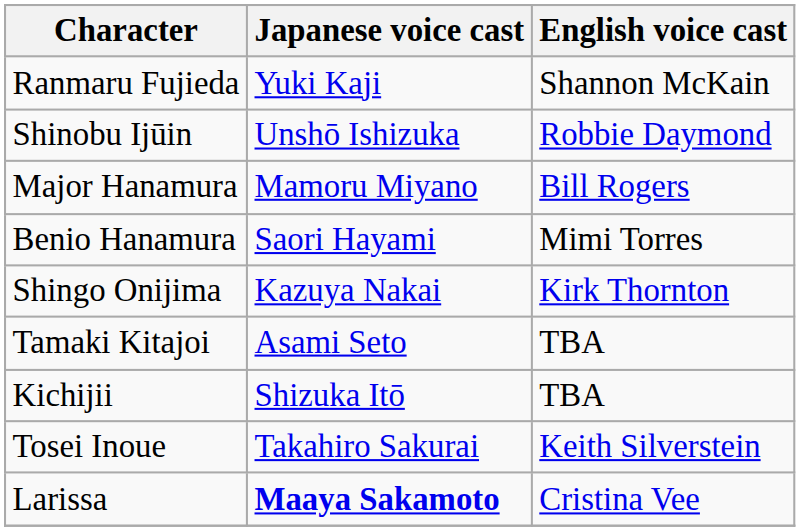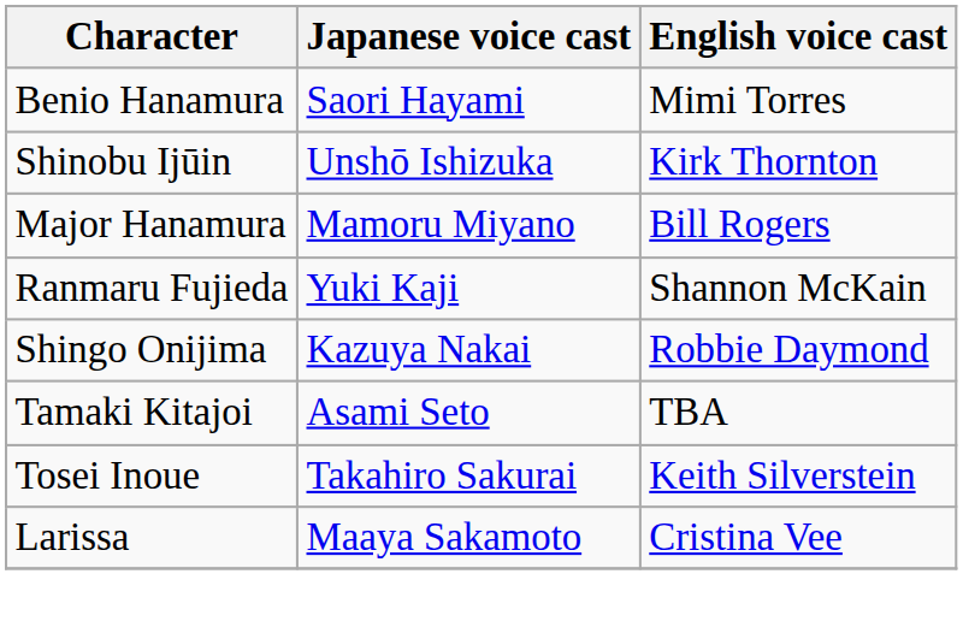rows swapped: Benio Hanamura <-> Ranmaru Fujieda
Shinobu Ijūin | English voice cast: Robbie Daymond -> Kirk Thornton
Shingo Onijima | English voice cast: Kirk Thornton -> Robbie Daymond
- row: Kichijii | Shizuka Itō | TBA
Larissa | Japanese voice cast: bold -> normal
